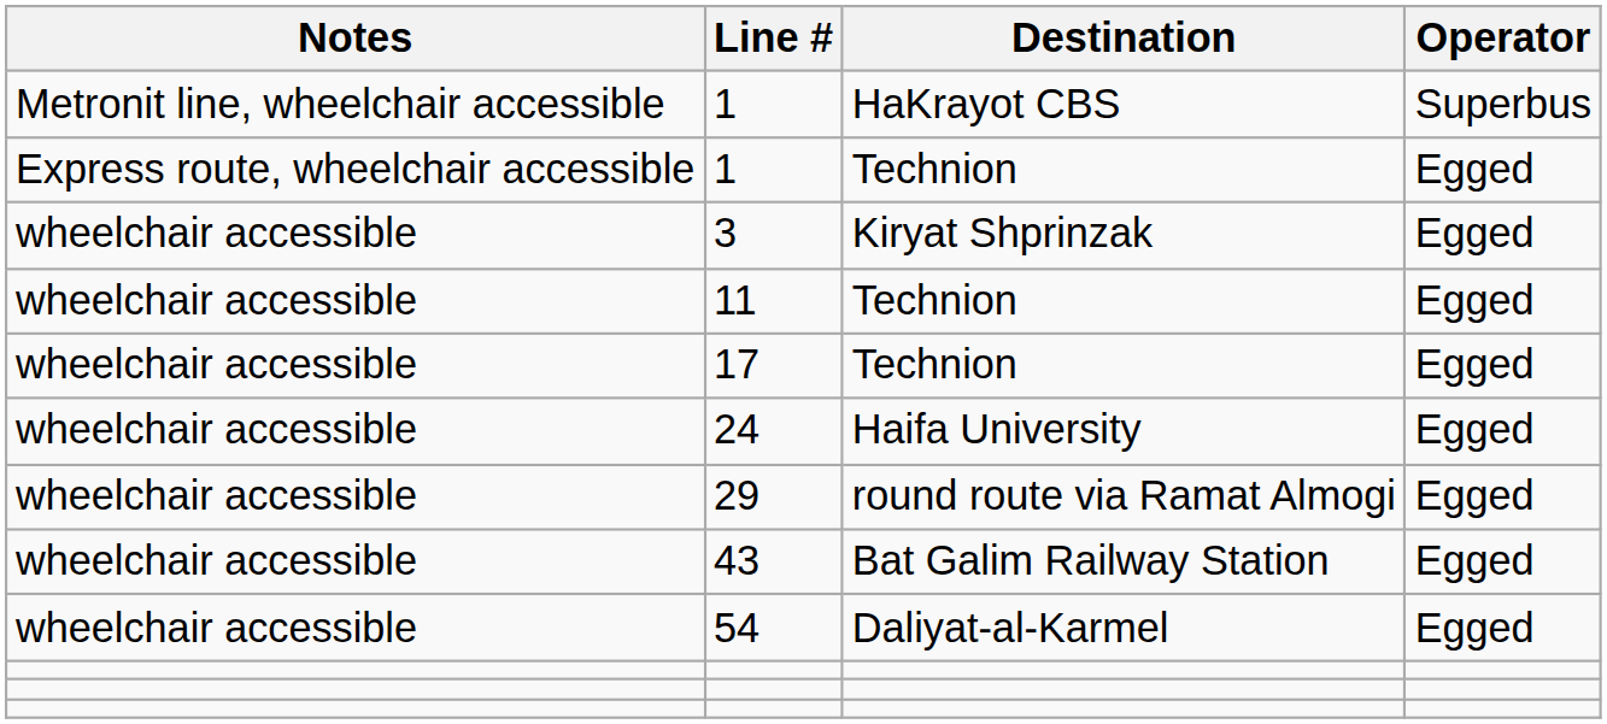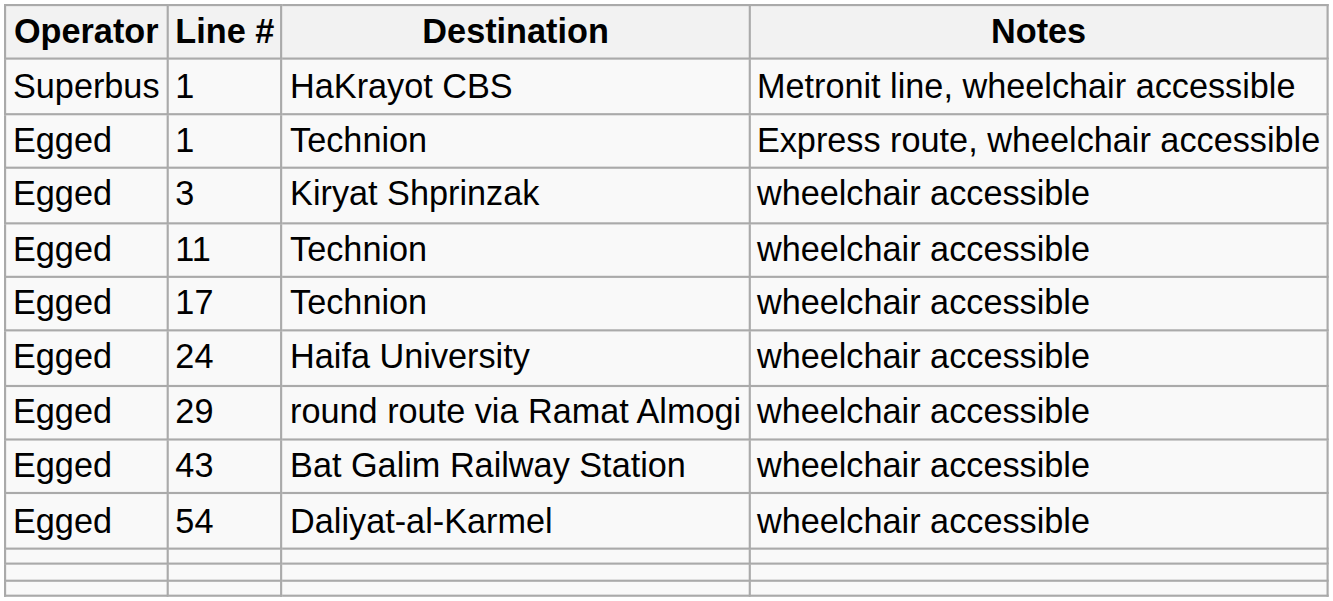columns swapped: Operator <-> Notes
